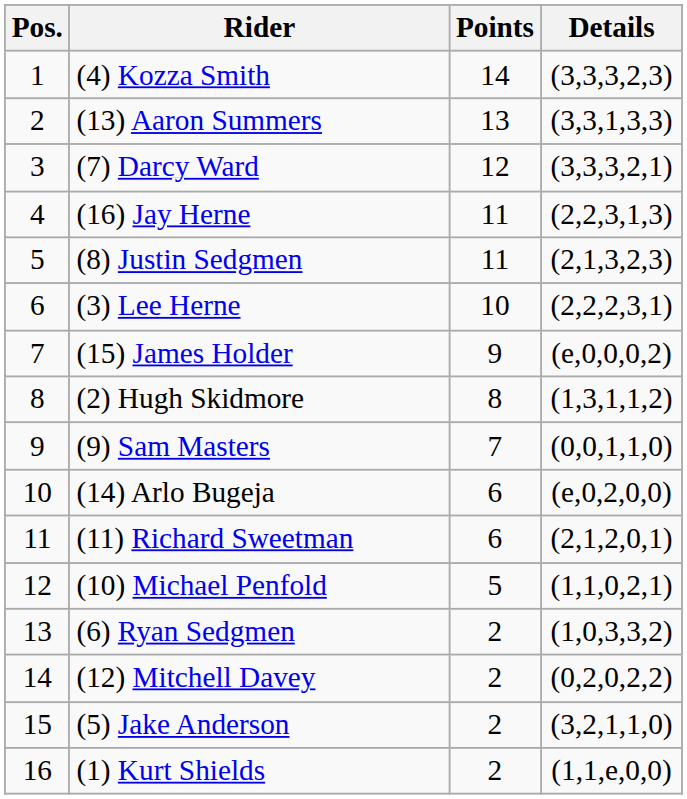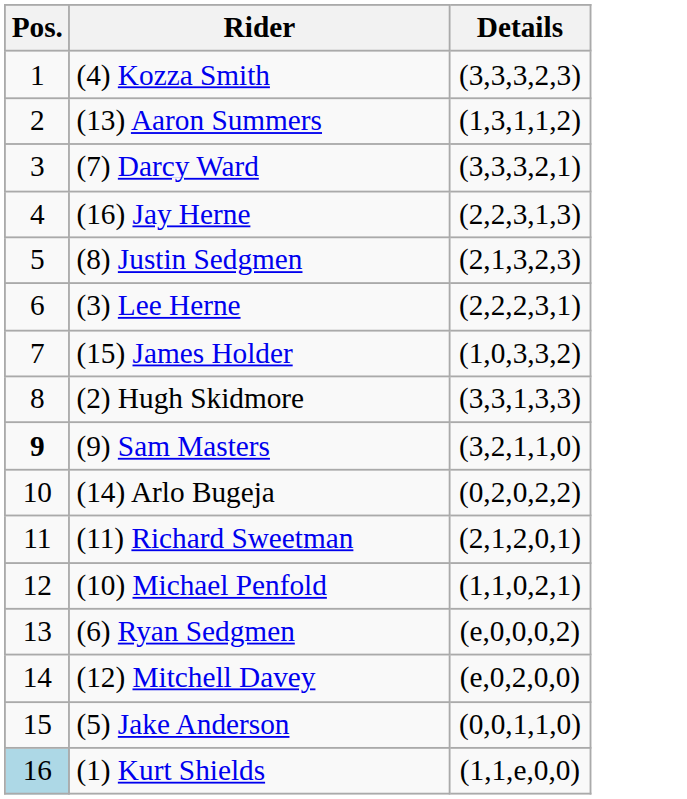- column: Points | 14 | 13 | 12 | 11 | 11 | 10 | 9 | 8 | 7 | 6 | 6 | 5 | 2 | 2 | 2 | 2
(13) Aaron Summers | Details: (3,3,1,3,3) -> (1,3,1,1,2)
(15) James Holder | Details: (e,0,0,0,2) -> (1,0,3,3,2)
(2) Hugh Skidmore | Details: (1,3,1,1,2) -> (3,3,1,3,3)
(9) Sam Masters | Pos.: normal -> bold
(9) Sam Masters | Details: (0,0,1,1,0) -> (3,2,1,1,0)
(14) Arlo Bugeja | Details: (e,0,2,0,0) -> (0,2,0,2,2)
(6) Ryan Sedgmen | Details: (1,0,3,3,2) -> (e,0,0,0,2)
(12) Mitchell Davey | Details: (0,2,0,2,2) -> (e,0,2,0,0)
(5) Jake Anderson | Details: (3,2,1,1,0) -> (0,0,1,1,0)
(1) Kurt Shields | Pos.: no background -> lightblue background
